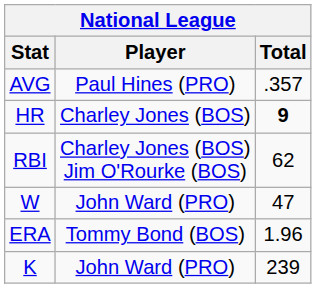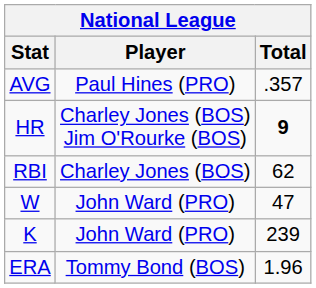HR | Player: Charley Jones (BOS) -> Charley Jones (BOS) Jim O'Rourke (BOS)
RBI | Player: Charley Jones (BOS) Jim O'Rourke (BOS) -> Charley Jones (BOS)
rows swapped: ERA <-> K
